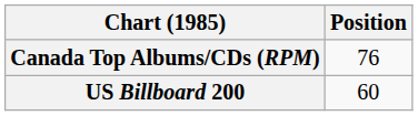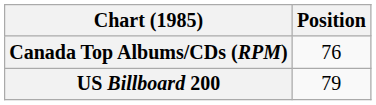US Billboard 200 | Position: 60 -> 79
